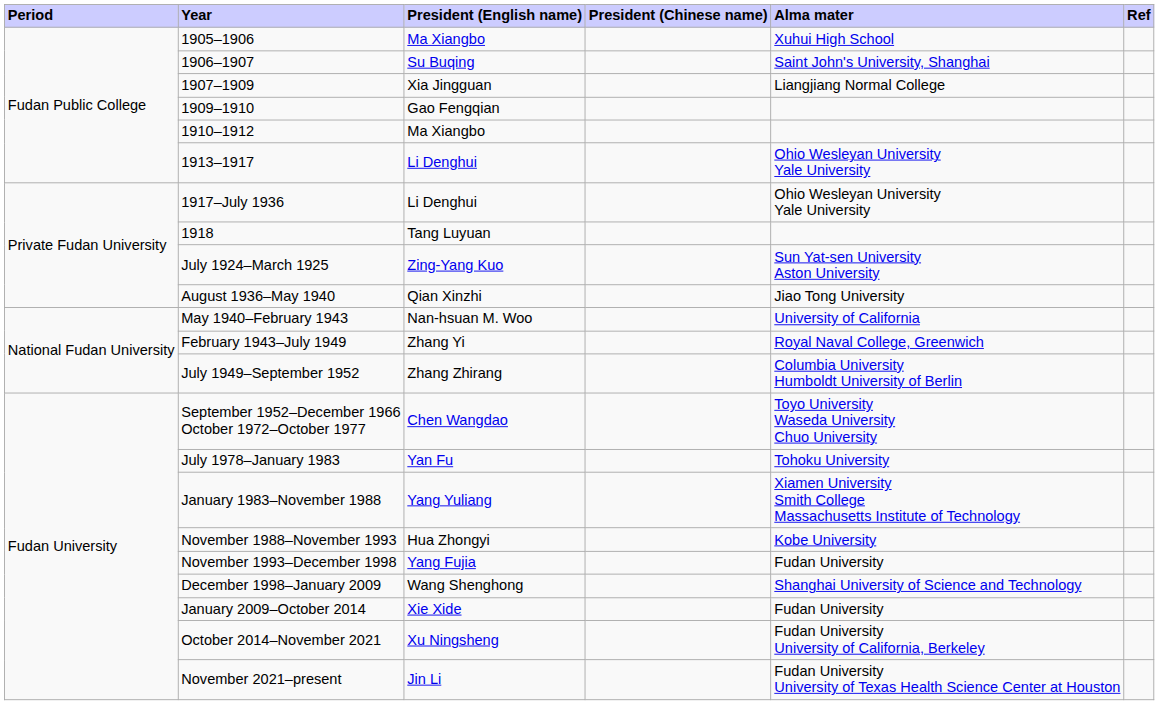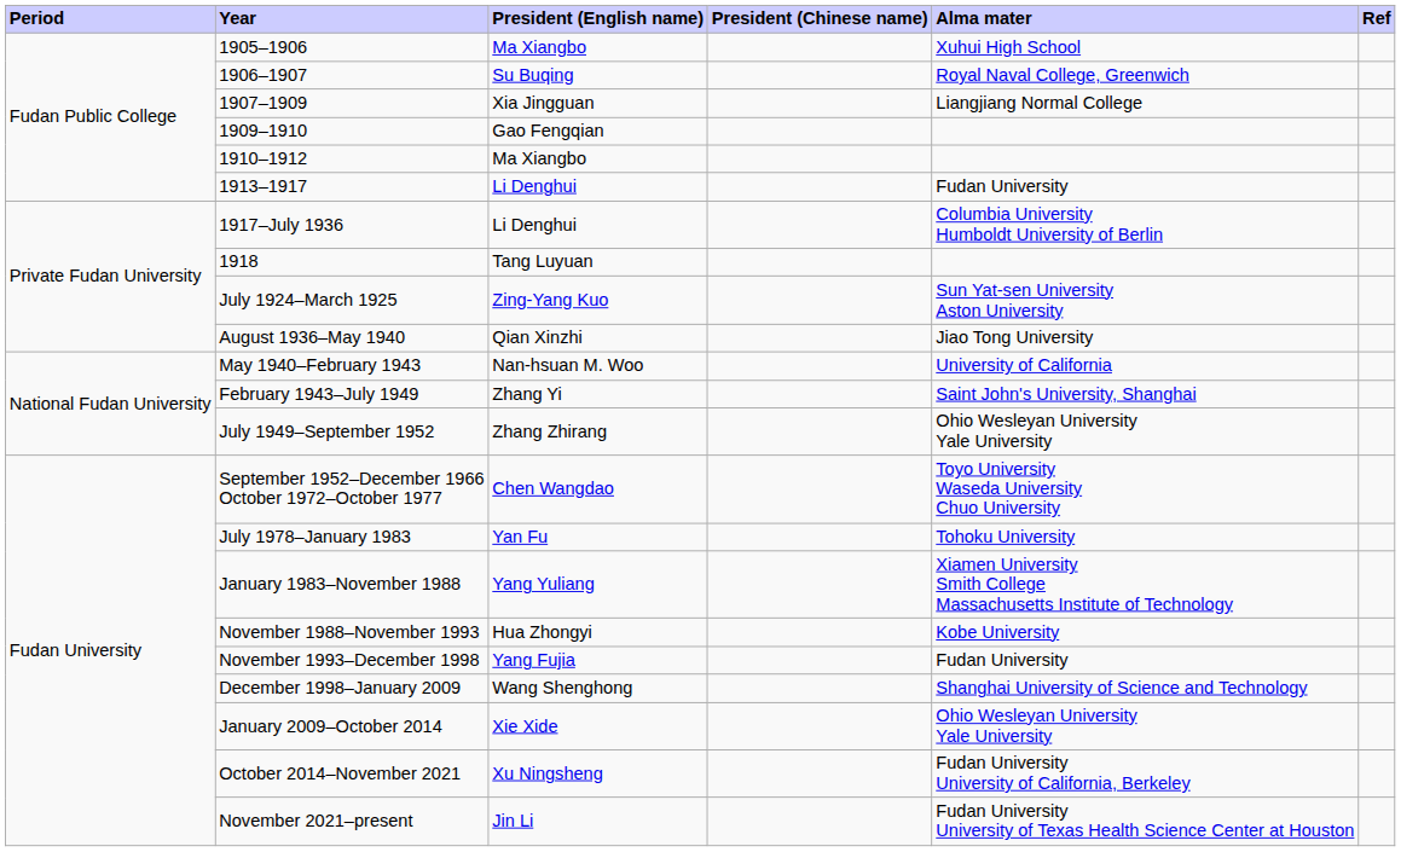1906–1907 | Alma mater: Saint John's University, Shanghai -> Royal Naval College, Greenwich
1913–1917 | Alma mater: Ohio Wesleyan University Yale University -> Fudan University
1917–July 1936 | Alma mater: Ohio Wesleyan University Yale University -> Columbia University Humboldt University of Berlin
February 1943–July 1949 | Alma mater: Royal Naval College, Greenwich -> Saint John's University, Shanghai
July 1949–September 1952 | Alma mater: Columbia University Humboldt University of Berlin -> Ohio Wesleyan University Yale University
January 2009–October 2014 | Alma mater: Fudan University -> Ohio Wesleyan University Yale University
